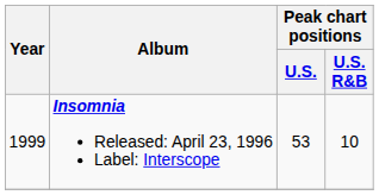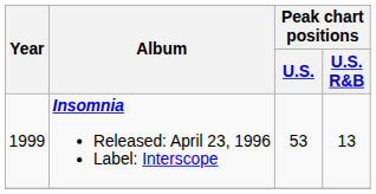Insomnia Released: April 23, 1996 Label: Interscope | Peak chart positions / U.S. R&B: 10 -> 13
